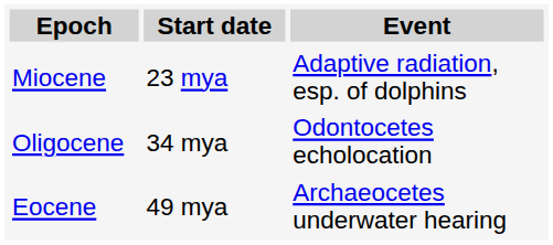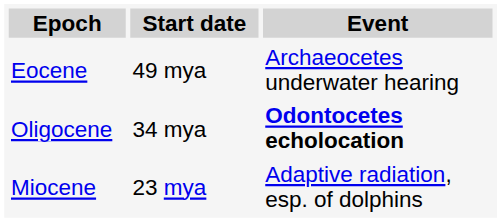rows swapped: Miocene <-> Eocene
Oligocene | Event: normal -> bold
